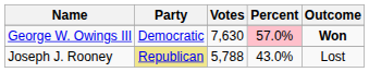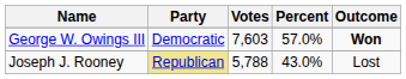George W. Owings III | Votes: 7,630 -> 7,603
George W. Owings III | Percent: pink background -> no background
